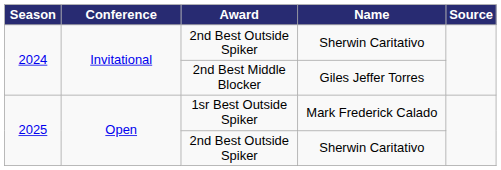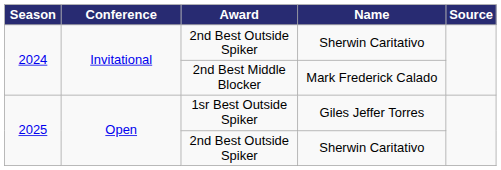2nd Best Middle Blocker | Name: Giles Jeffer Torres -> Mark Frederick Calado
1sr Best Outside Spiker | Name: Mark Frederick Calado -> Giles Jeffer Torres
